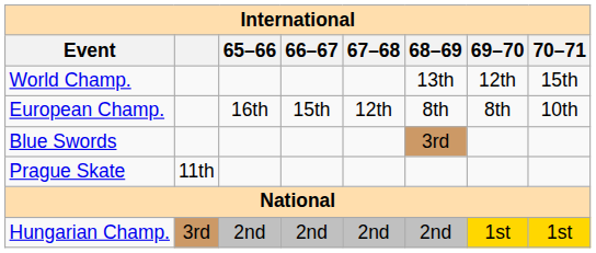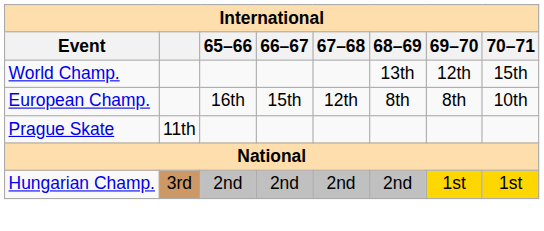- row: Blue Swords | 3rd
